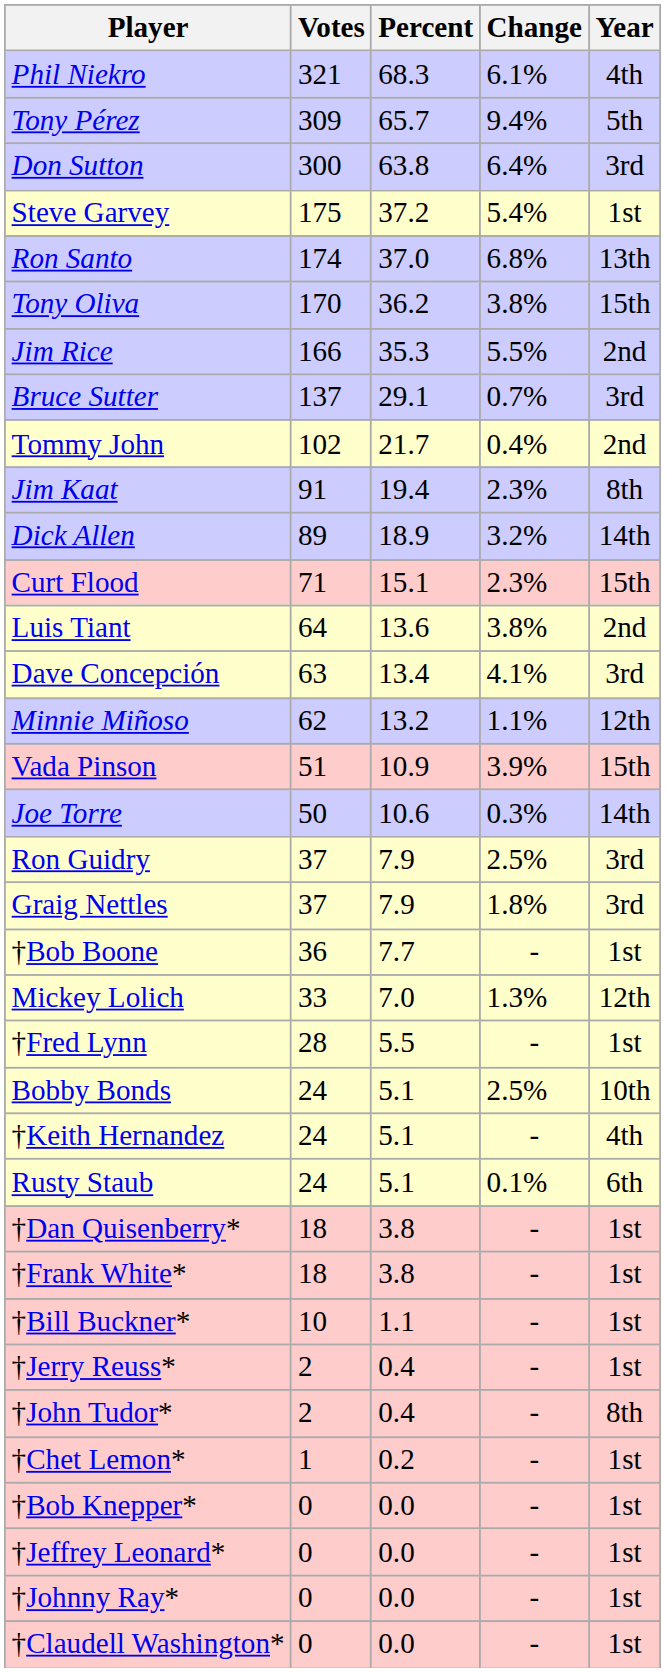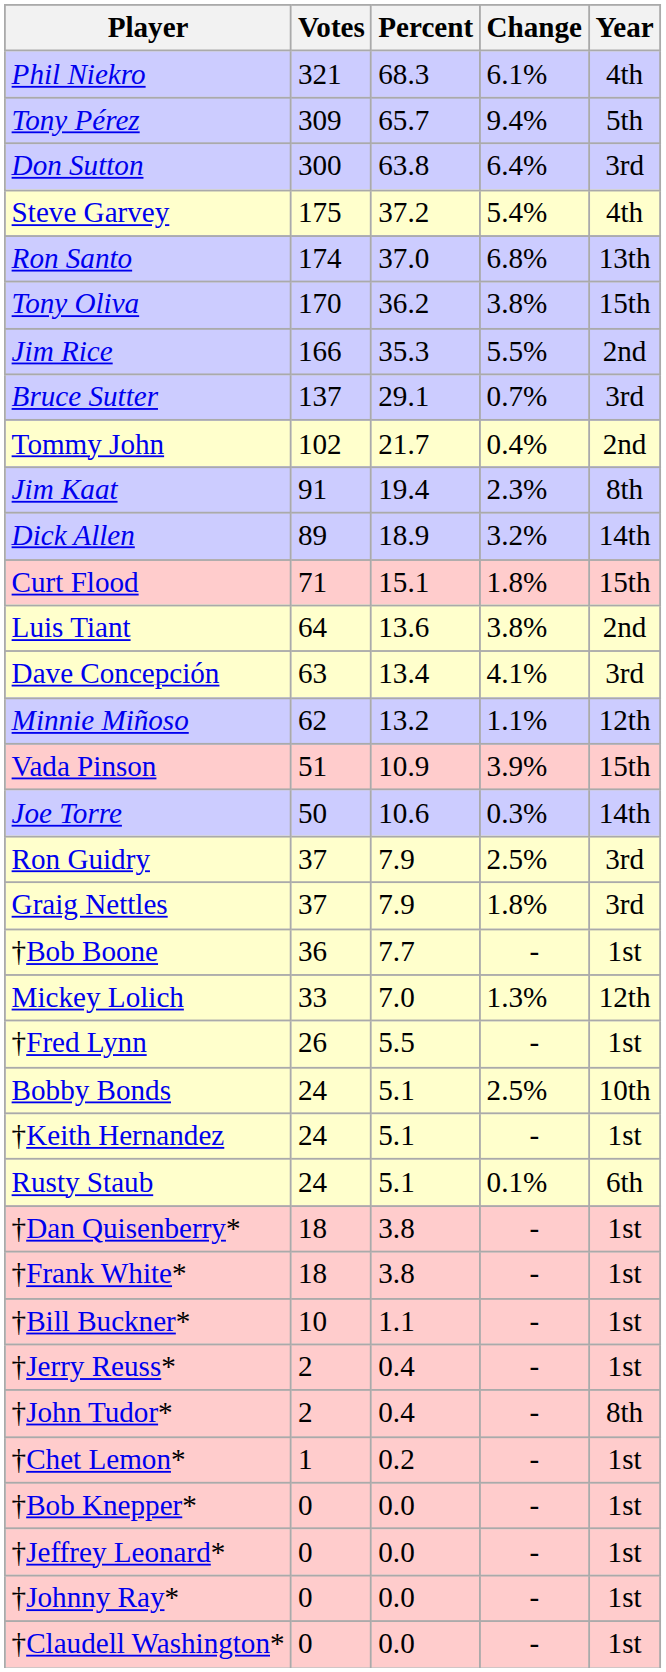Steve Garvey | Year: 1st -> 4th
Curt Flood | Change: 2.3% -> 1.8%
†Fred Lynn | Votes: 28 -> 26
†Keith Hernandez | Year: 4th -> 1st
